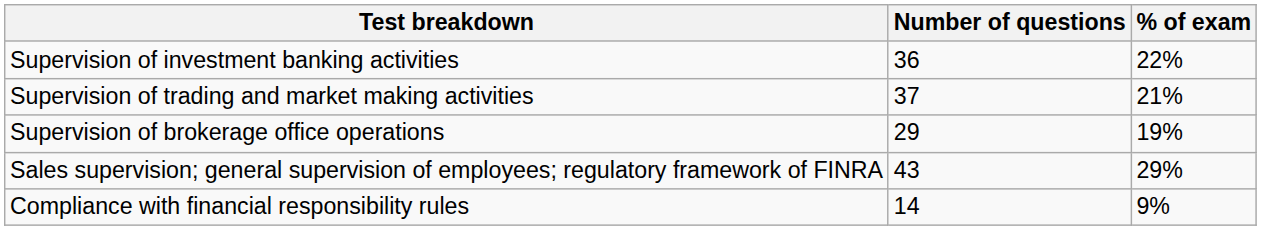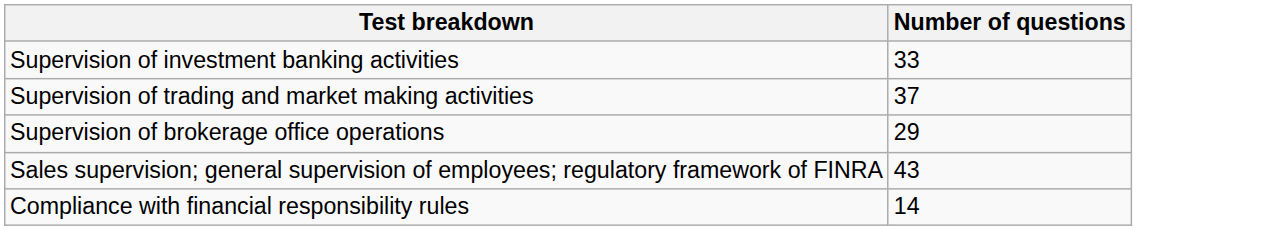- column: % of exam | 22% | 21% | 19% | 29% | 9%
Supervision of investment banking activities | Number of questions: 36 -> 33
